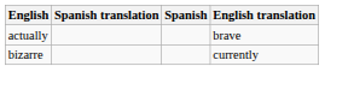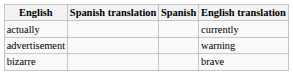actually | English translation: brave -> currently
+ row: advertisement | warning
bizarre | English translation: currently -> brave
